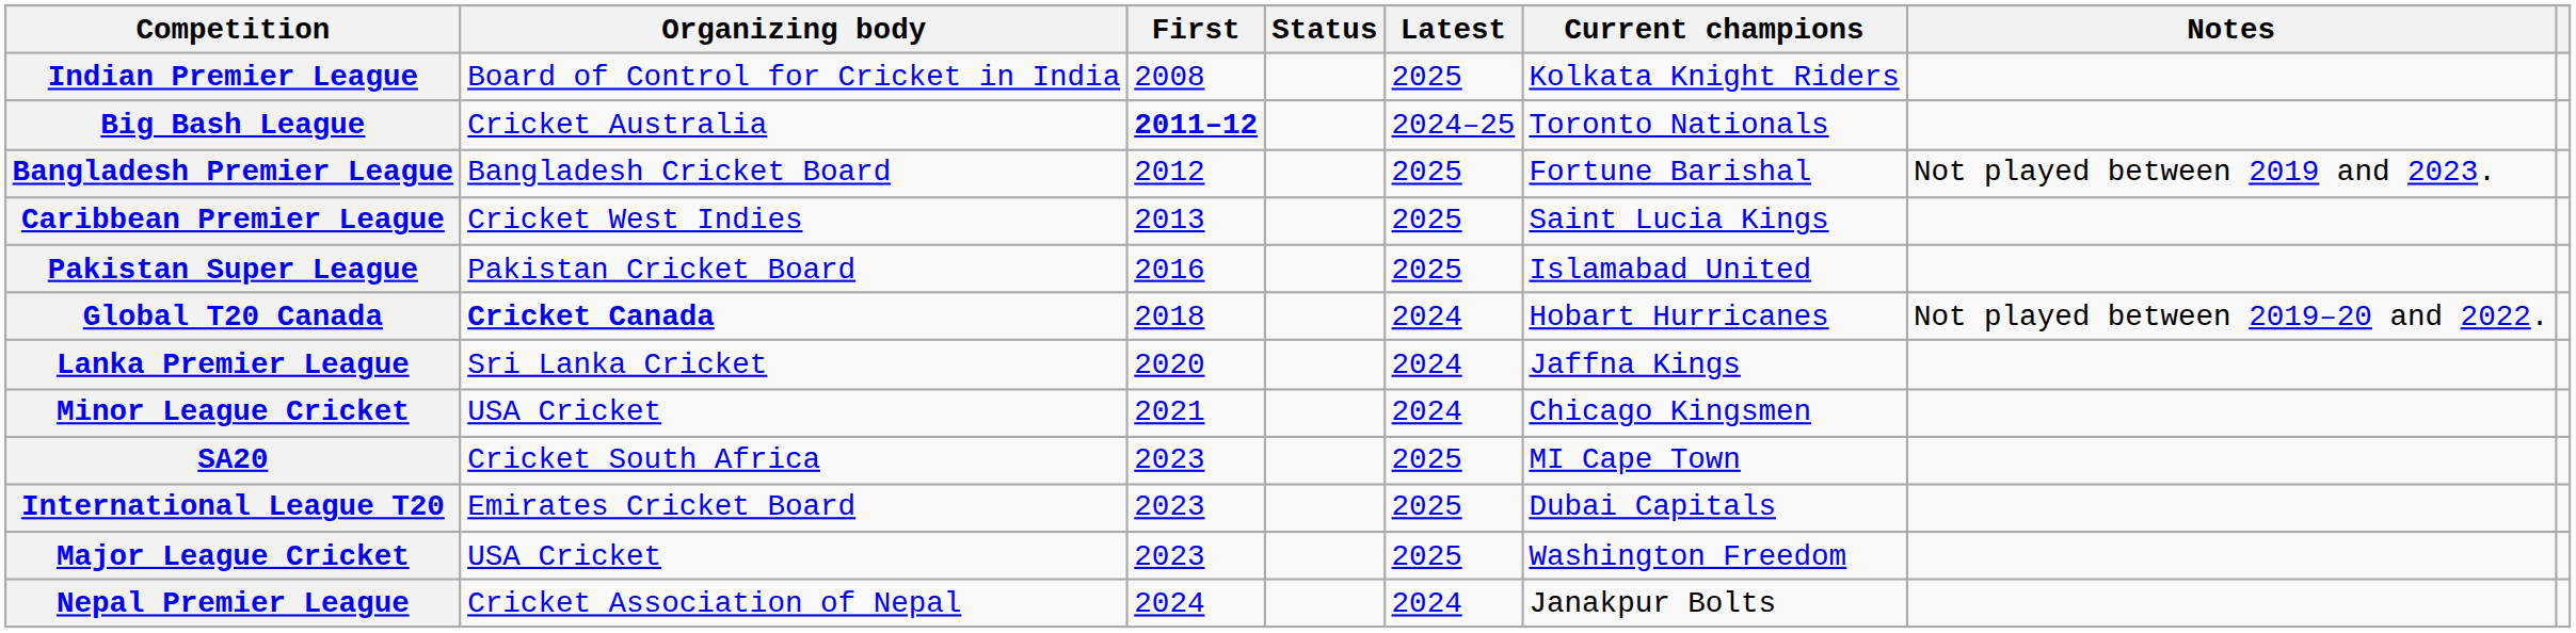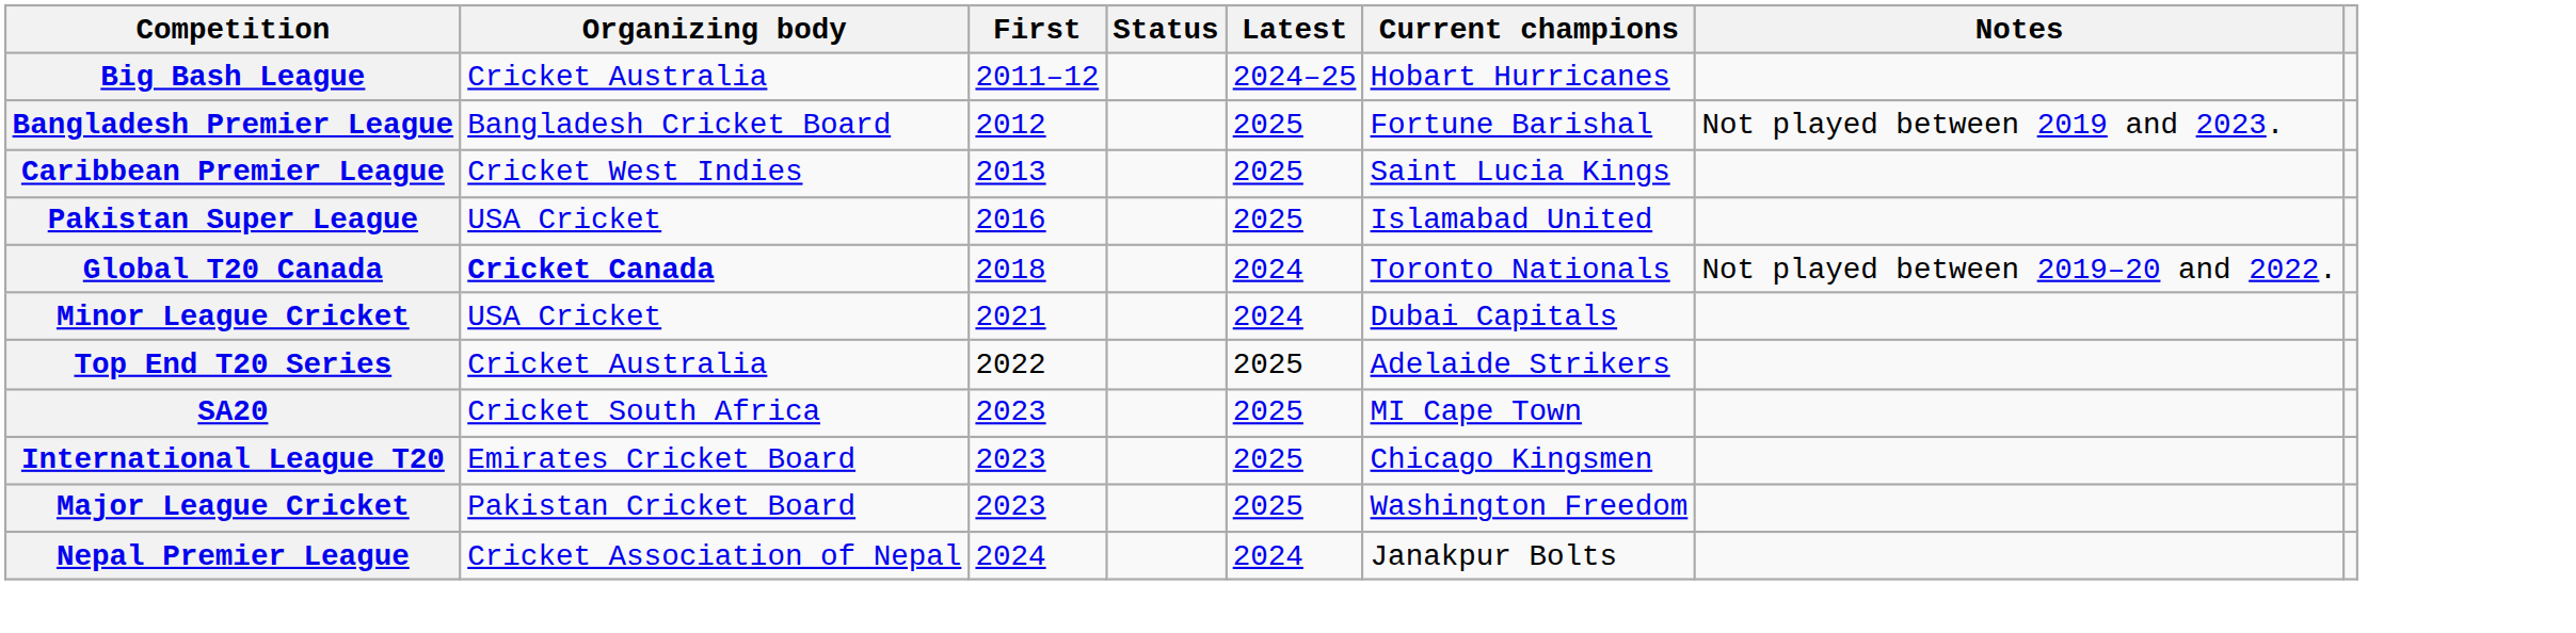- row: Indian Premier League | Board of Control for Cricket in India | 2008 | 2025 | Kolkata Knight Riders
Big Bash League | First: bold -> normal
Big Bash League | Current champions: Toronto Nationals -> Hobart Hurricanes
Pakistan Super League | Organizing body: Pakistan Cricket Board -> USA Cricket
Global T20 Canada | Current champions: Hobart Hurricanes -> Toronto Nationals
- row: Lanka Premier League | Sri Lanka Cricket | 2020 | 2024 | Jaffna Kings
Minor League Cricket | Current champions: Chicago Kingsmen -> Dubai Capitals
+ row: Top End T20 Series | Cricket Australia | 2022 | 2025 | Adelaide Strikers
International League T20 | Current champions: Dubai Capitals -> Chicago Kingsmen
Major League Cricket | Organizing body: USA Cricket -> Pakistan Cricket Board
